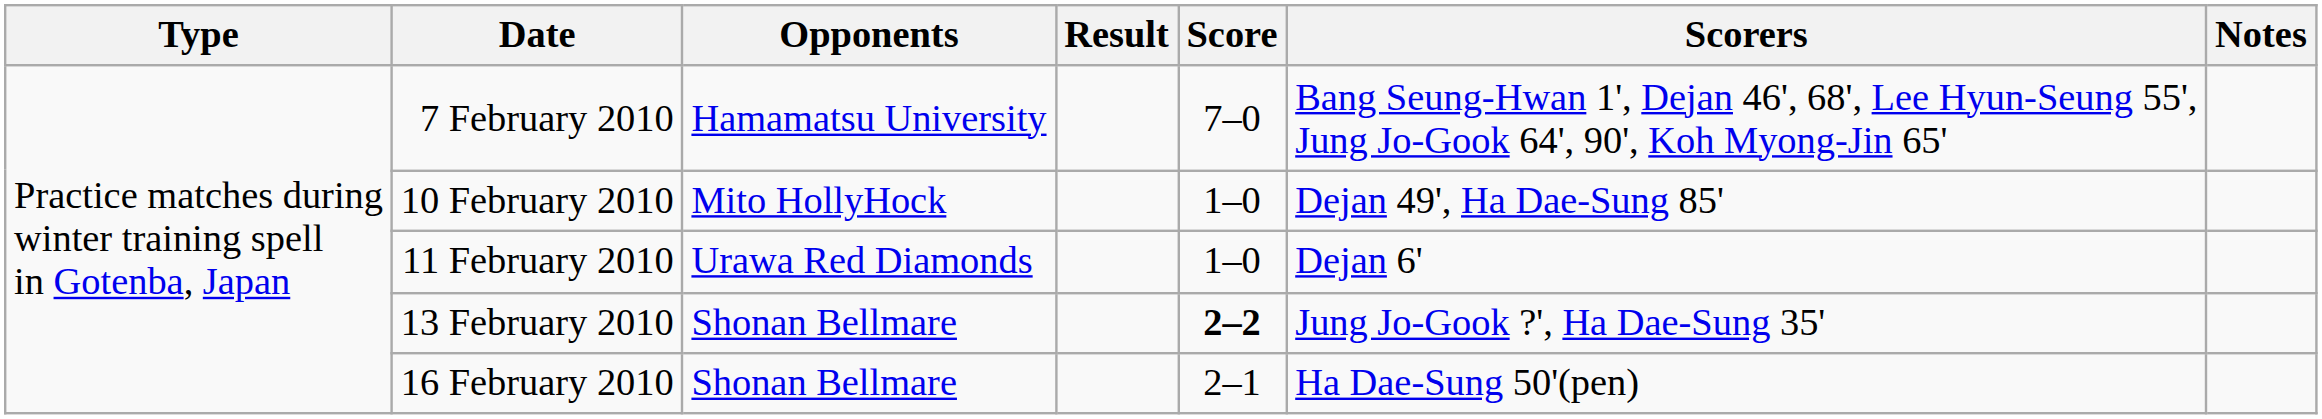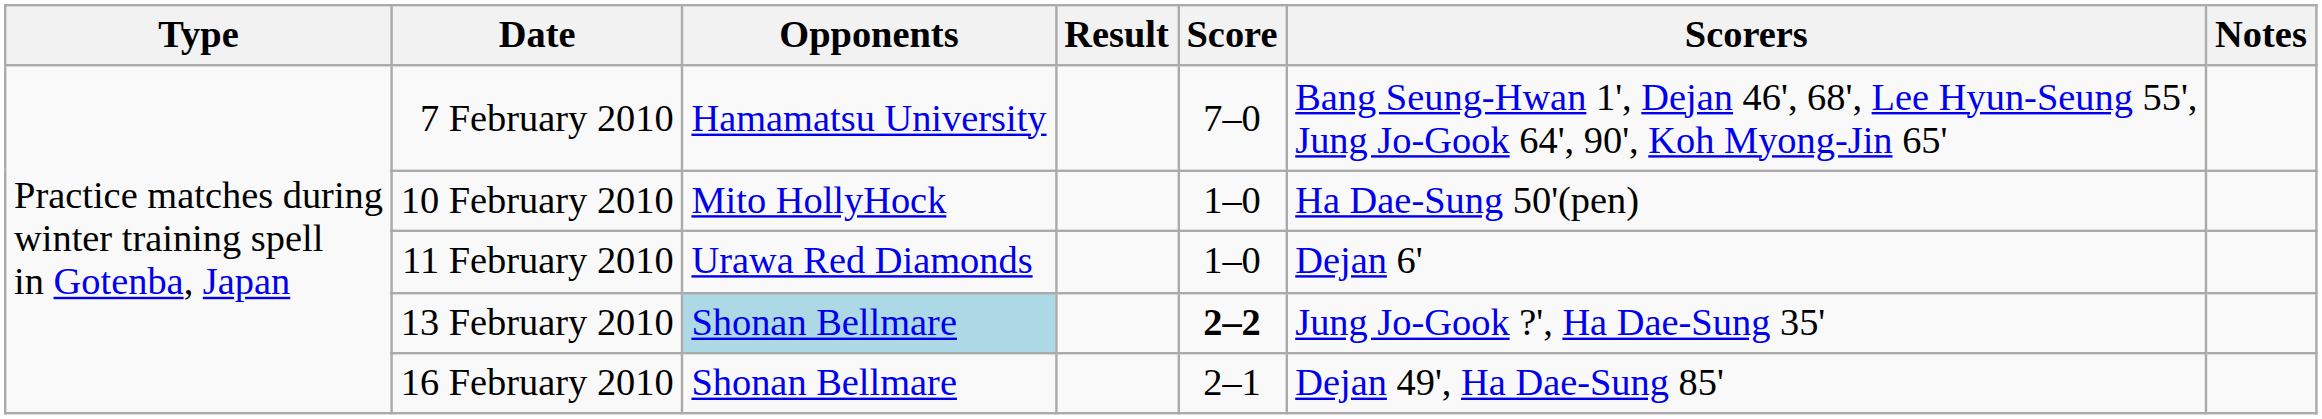10 February 2010 | Scorers: Dejan 49', Ha Dae-Sung 85' -> Ha Dae-Sung 50'(pen)
13 February 2010 | Opponents: no background -> lightblue background
16 February 2010 | Scorers: Ha Dae-Sung 50'(pen) -> Dejan 49', Ha Dae-Sung 85'
